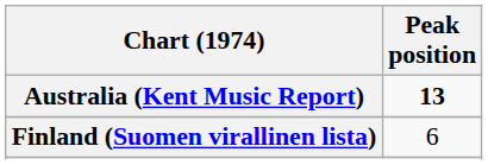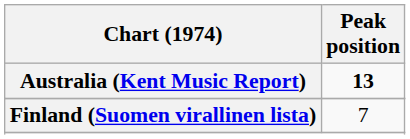Finland (Suomen virallinen lista) | Peak position: 6 -> 7
